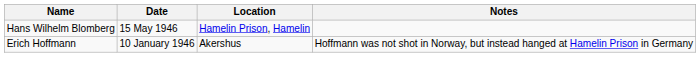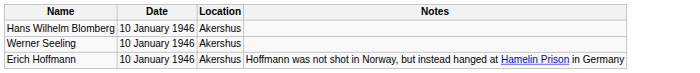Hans Wilhelm Blomberg | Date: 15 May 1946 -> 10 January 1946
Hans Wilhelm Blomberg | Location: Hamelin Prison, Hamelin -> Akershus
+ row: Werner Seeling | 10 January 1946 | Akershus
